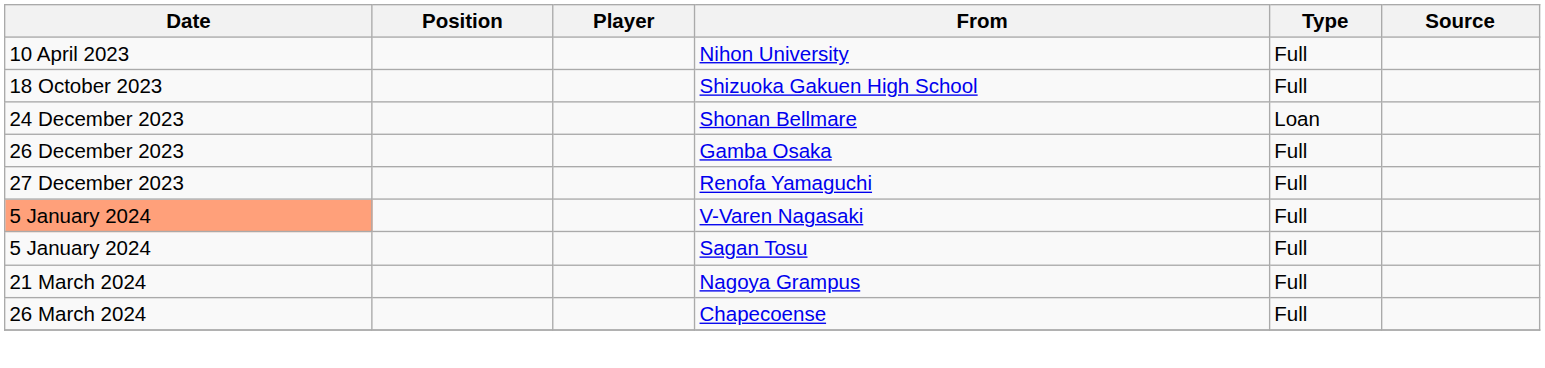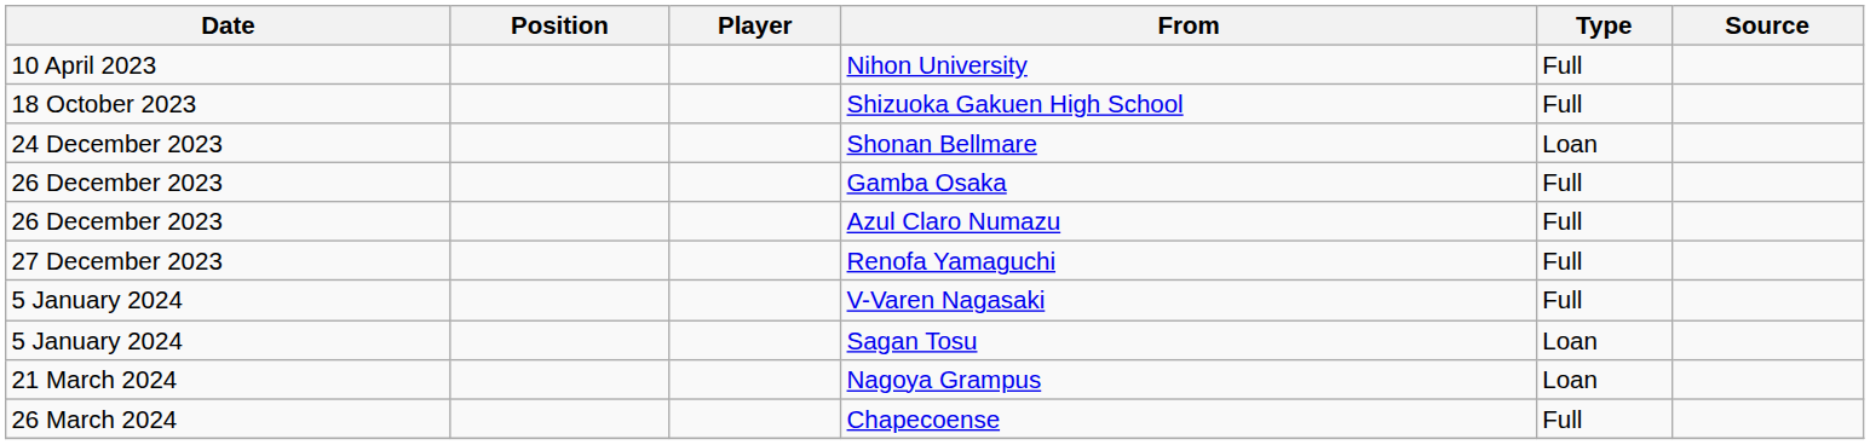+ row: 26 December 2023 | Azul Claro Numazu | Full
V-Varen Nagasaki | Date: lightsalmon background -> no background
Sagan Tosu | Type: Full -> Loan
Nagoya Grampus | Type: Full -> Loan
